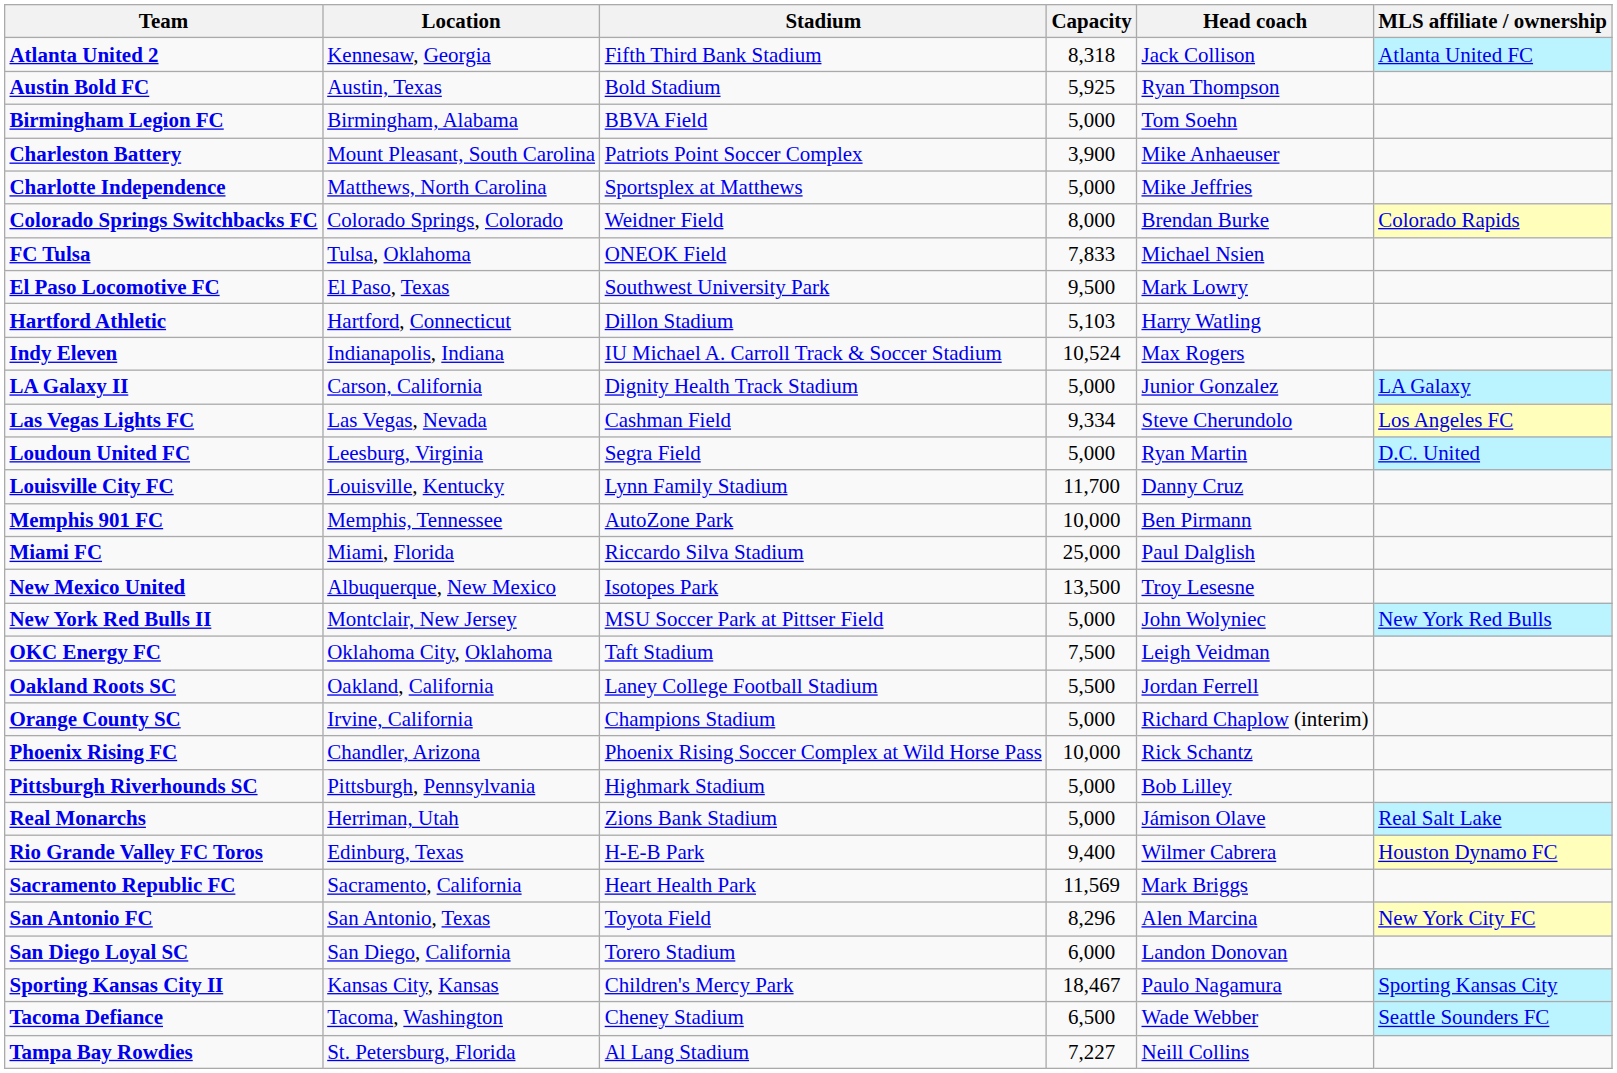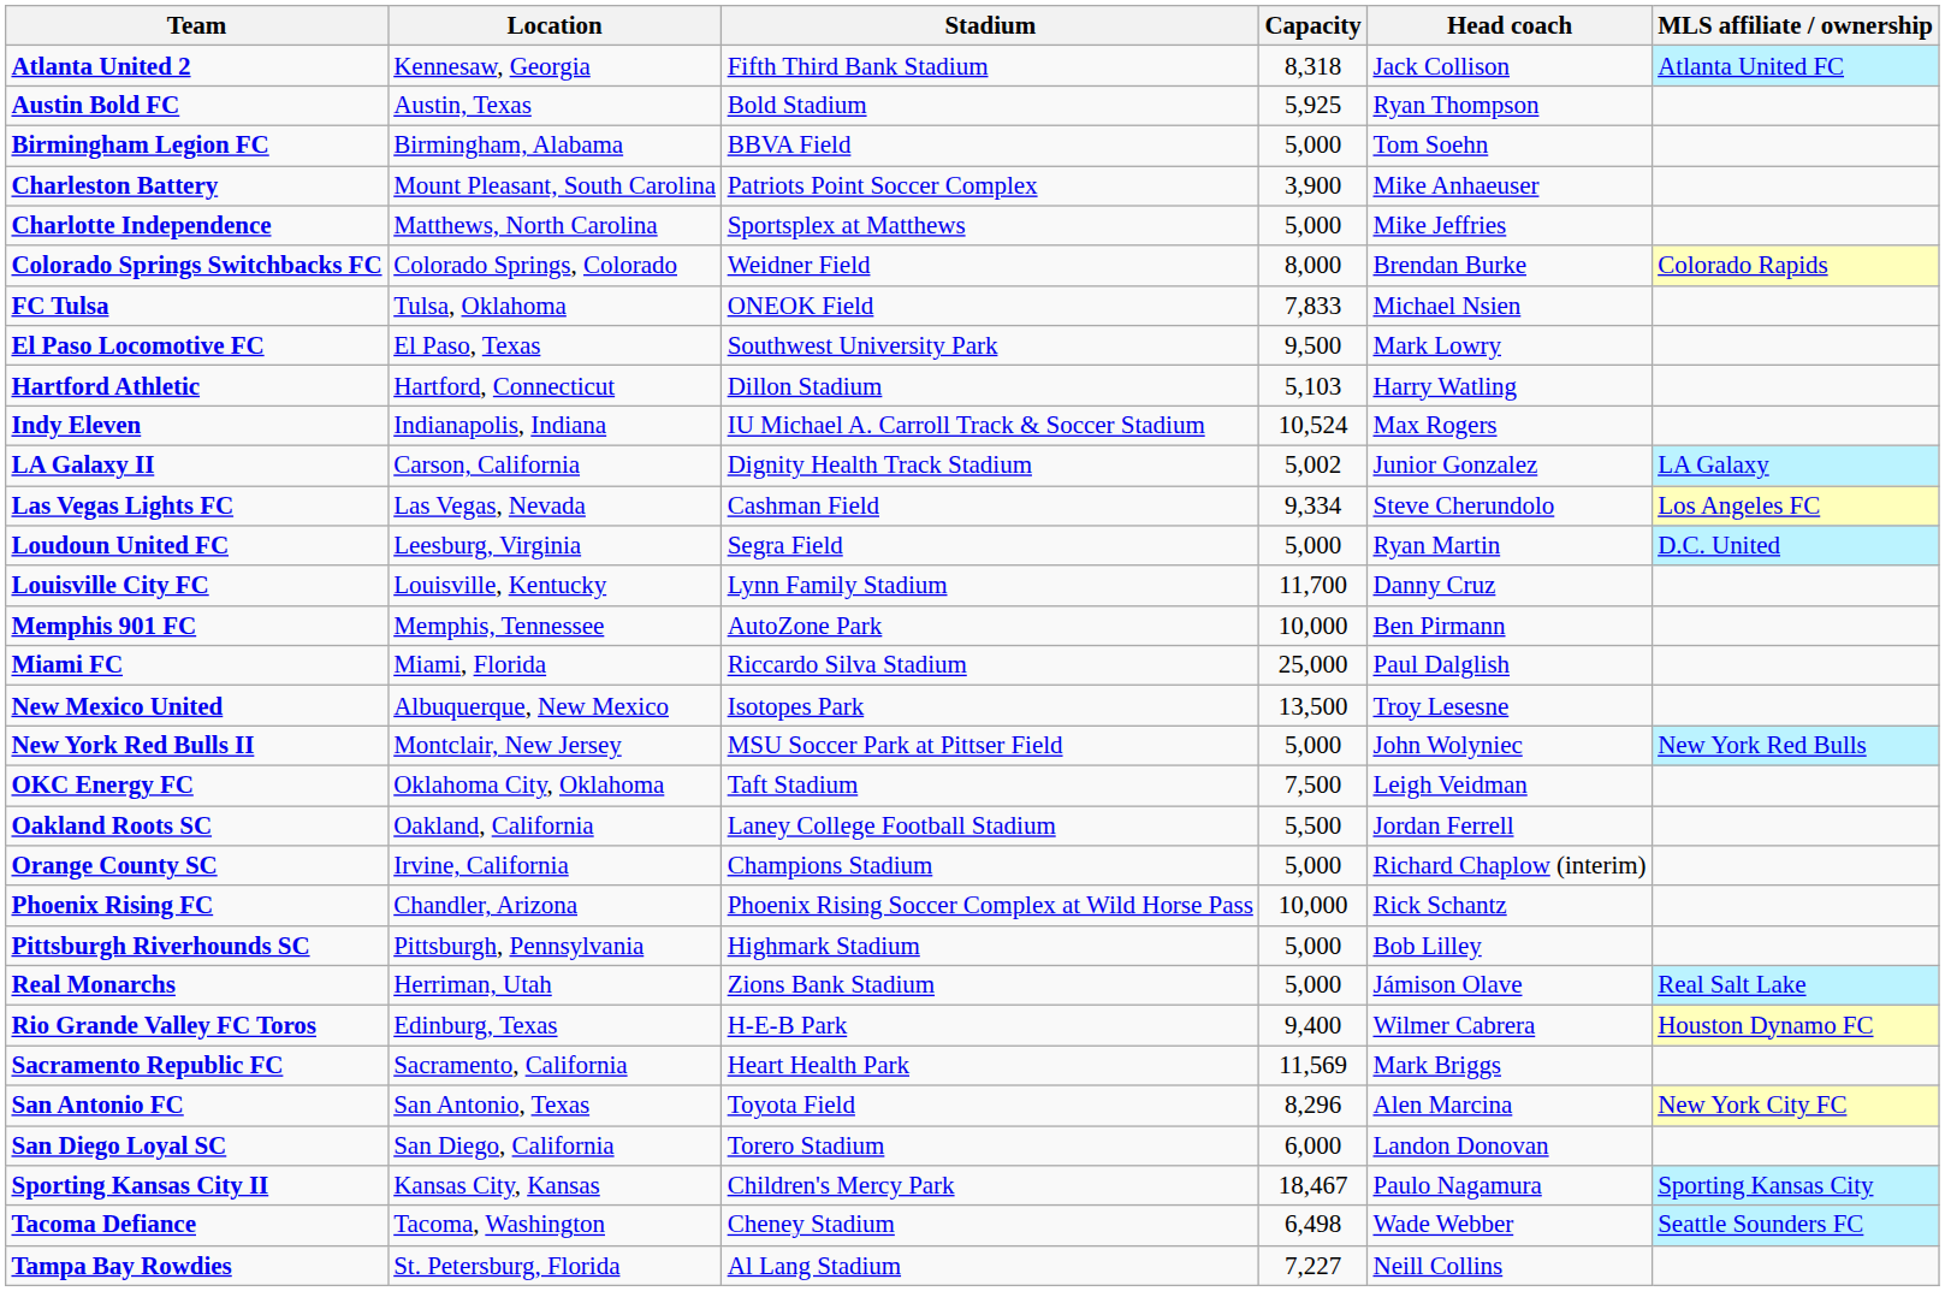LA Galaxy II | Capacity: 5,000 -> 5,002
Tacoma Defiance | Capacity: 6,500 -> 6,498
